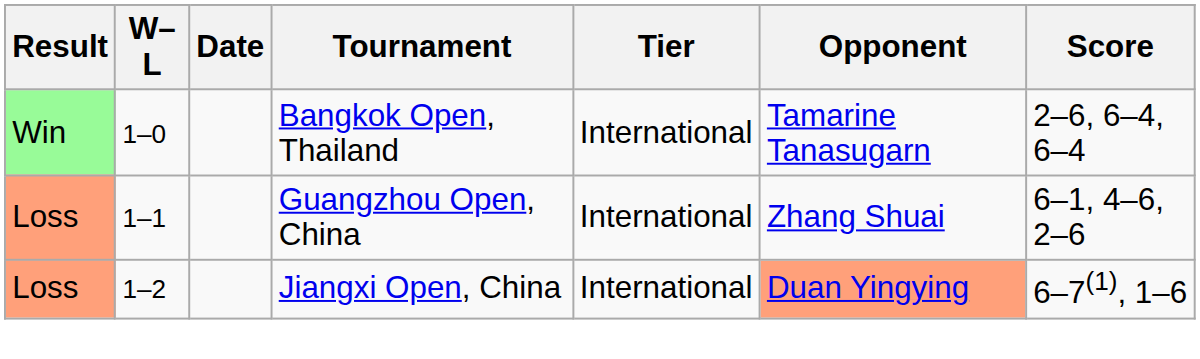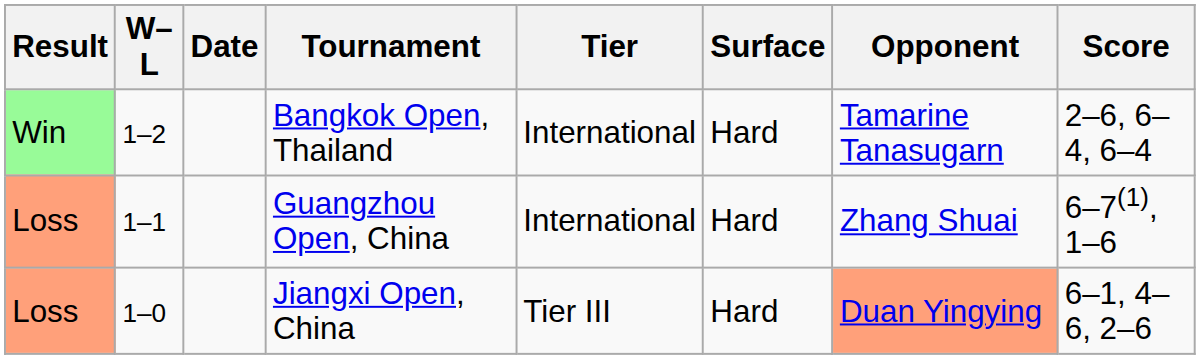+ column: Surface | Hard | Hard | Hard
Bangkok Open, Thailand | W–L: 1–0 -> 1–2
Guangzhou Open, China | Score: 6–1, 4–6, 2–6 -> 6–7(1), 1–6
Jiangxi Open, China | W–L: 1–2 -> 1–0
Jiangxi Open, China | Tier: International -> Tier III
Jiangxi Open, China | Score: 6–7(1), 1–6 -> 6–1, 4–6, 2–6
